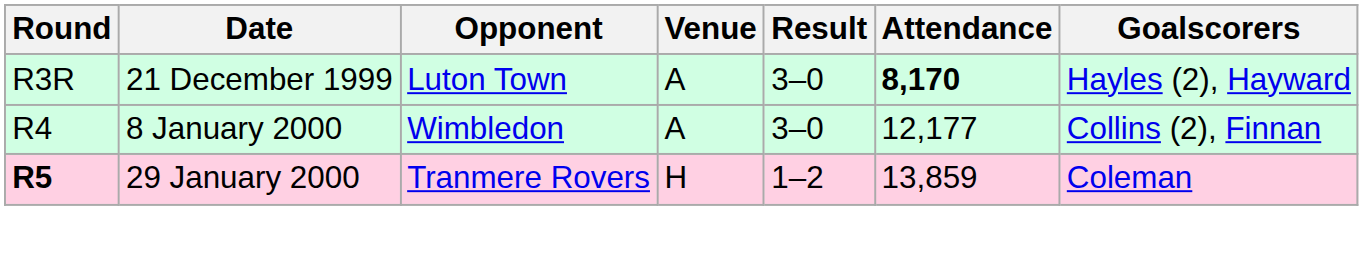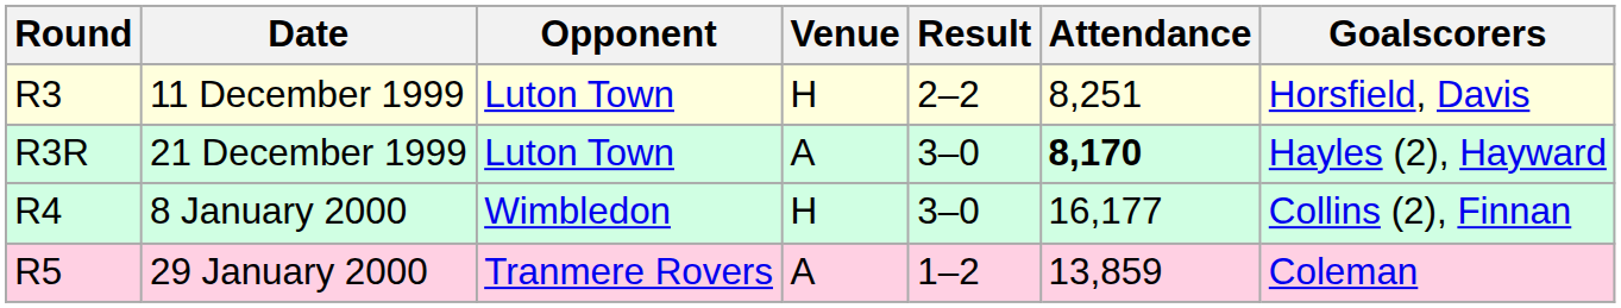+ row: R3 | 11 December 1999 | Luton Town | H | 2–2 | 8,251 | Horsfield, Davis
8 January 2000 | Venue: A -> H
8 January 2000 | Attendance: 12,177 -> 16,177
29 January 2000 | Round: bold -> normal
29 January 2000 | Venue: H -> A
